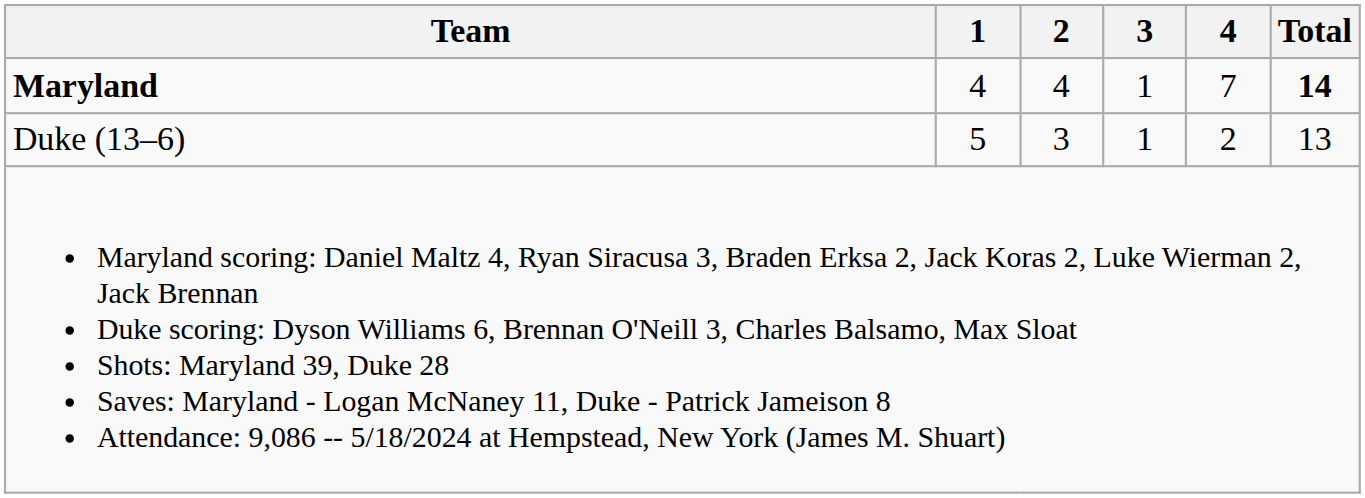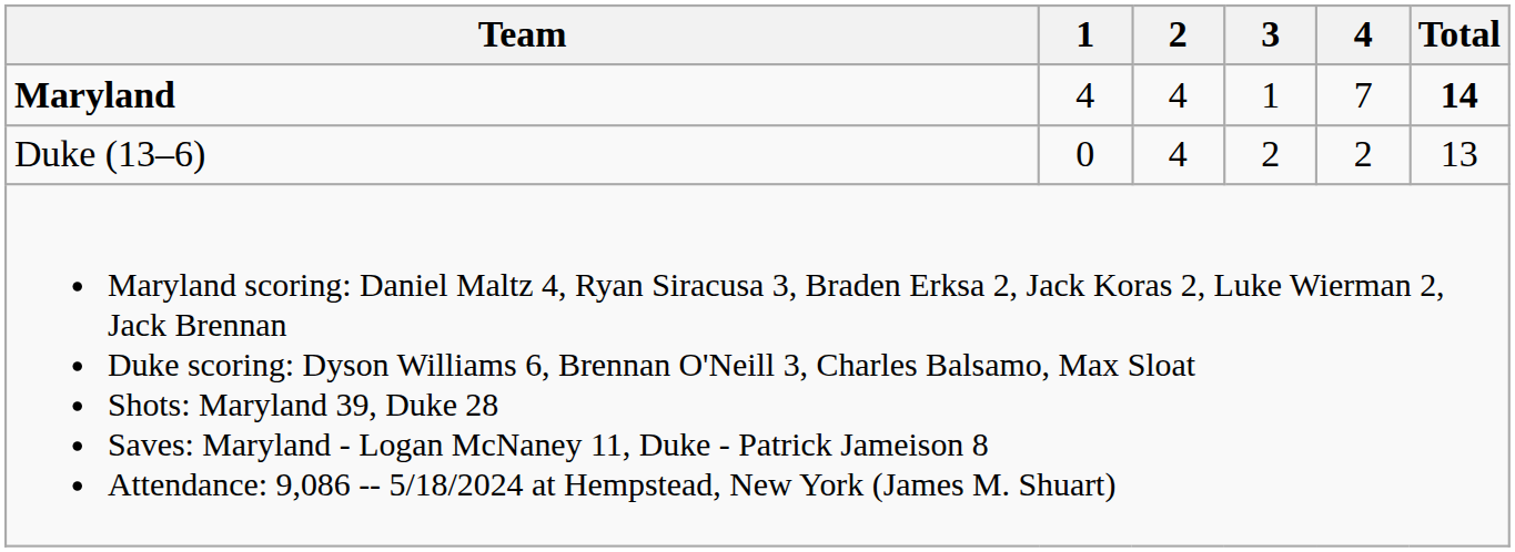Duke (13–6) | 1: 5 -> 0
Duke (13–6) | 2: 3 -> 4
Duke (13–6) | 3: 1 -> 2
